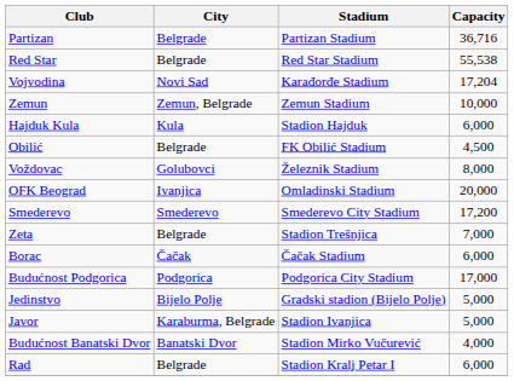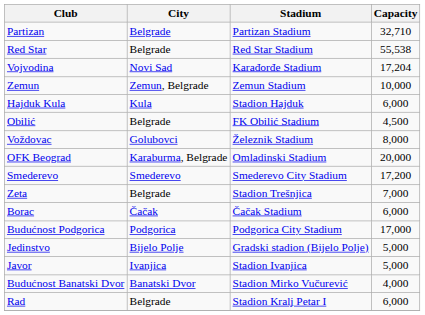Partizan | Capacity: 36,716 -> 32,710
OFK Beograd | City: Ivanjica -> Karaburma, Belgrade
Javor | City: Karaburma, Belgrade -> Ivanjica
